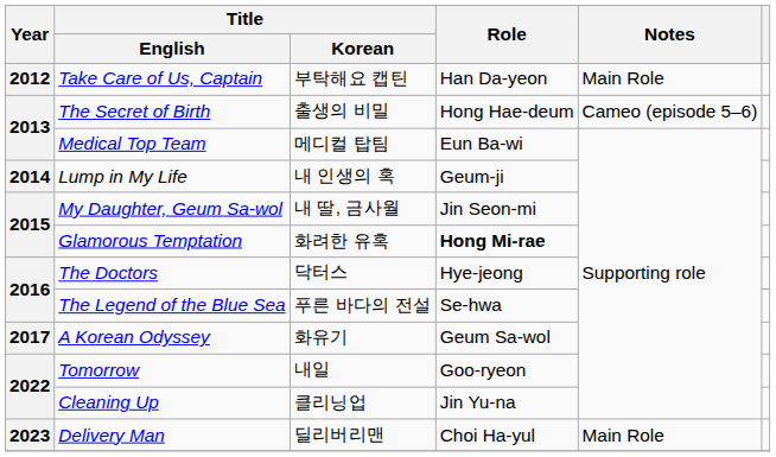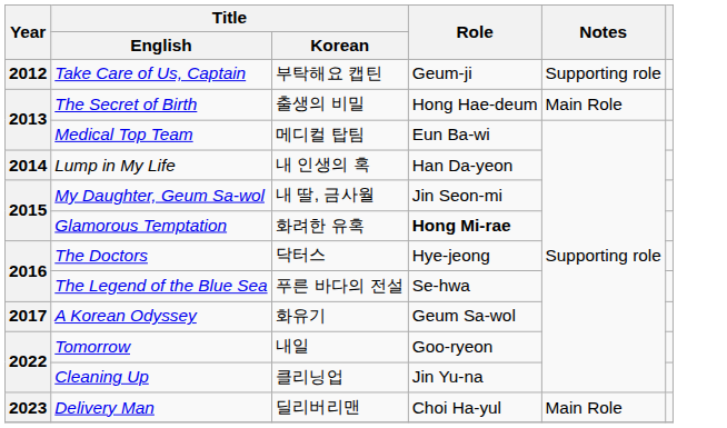Take Care of Us, Captain | Role: Han Da-yeon -> Geum-ji
Take Care of Us, Captain | Notes: Main Role -> Supporting role
The Secret of Birth | Notes: Cameo (episode 5–6) -> Main Role
Lump in My Life | Role: Geum-ji -> Han Da-yeon
